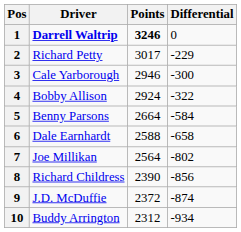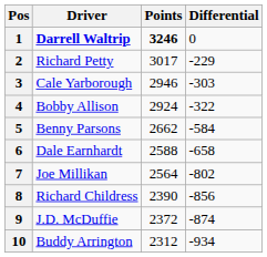3 | Differential: -300 -> -303
5 | Points: 2664 -> 2662
